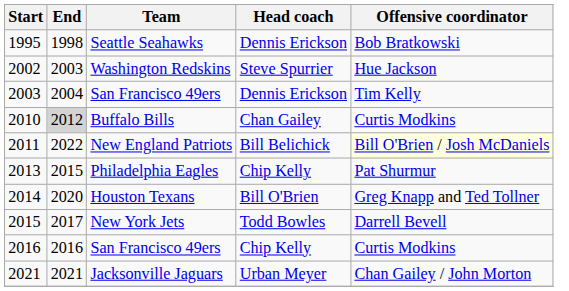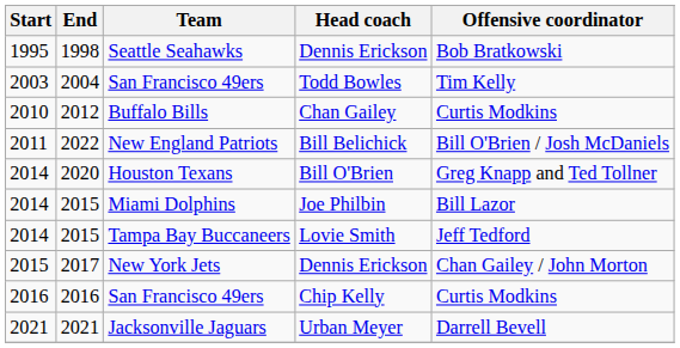- row: 2002 | 2003 | Washington Redskins | Steve Spurrier | Hue Jackson
2003 / San Francisco 49ers | Head coach: Dennis Erickson -> Todd Bowles
Buffalo Bills | End: lightgrey background -> no background
New England Patriots | Offensive coordinator: lightyellow background -> no background
- row: 2013 | 2015 | Philadelphia Eagles | Chip Kelly | Pat Shurmur
+ row: 2014 | 2015 | Miami Dolphins | Joe Philbin | Bill Lazor
+ row: 2014 | 2015 | Tampa Bay Buccaneers | Lovie Smith | Jeff Tedford
New York Jets | Head coach: Todd Bowles -> Dennis Erickson
New York Jets | Offensive coordinator: Darrell Bevell -> Chan Gailey / John Morton
Jacksonville Jaguars | Offensive coordinator: Chan Gailey / John Morton -> Darrell Bevell
